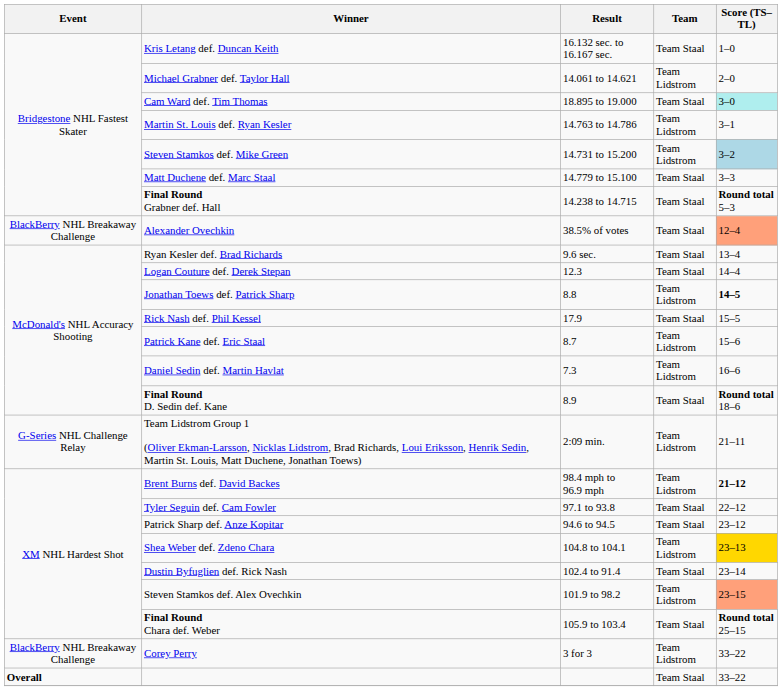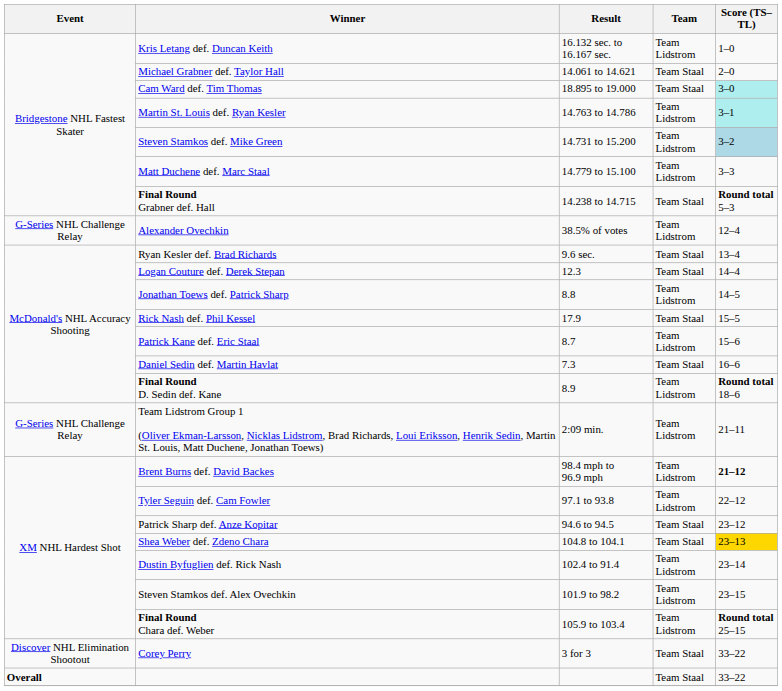Kris Letang def. Duncan Keith | Team: Team Staal -> Team Lidstrom
Michael Grabner def. Taylor Hall | Team: Team Lidstrom -> Team Staal
Martin St. Louis def. Ryan Kesler | Score (TS–TL): no background -> paleturquoise background
Matt Duchene def. Marc Staal | Team: Team Staal -> Team Lidstrom
Alexander Ovechkin | Event: BlackBerry NHL Breakaway Challenge -> G-Series NHL Challenge Relay
Alexander Ovechkin | Team: Team Staal -> Team Lidstrom
Alexander Ovechkin | Score (TS–TL): lightsalmon background -> no background
Jonathan Toews def. Patrick Sharp | Score (TS–TL): bold -> normal
Daniel Sedin def. Martin Havlat | Team: Team Lidstrom -> Team Staal
Final Round D. Sedin def. Kane | Team: Team Staal -> Team Lidstrom
Tyler Seguin def. Cam Fowler | Team: Team Staal -> Team Lidstrom
Shea Weber def. Zdeno Chara | Team: Team Lidstrom -> Team Staal
Dustin Byfuglien def. Rick Nash | Team: Team Staal -> Team Lidstrom
Steven Stamkos def. Alex Ovechkin | Score (TS–TL): lightsalmon background -> no background
Final Round Chara def. Weber | Team: Team Staal -> Team Lidstrom
Corey Perry | Event: BlackBerry NHL Breakaway Challenge -> Discover NHL Elimination Shootout
Corey Perry | Team: Team Lidstrom -> Team Staal
